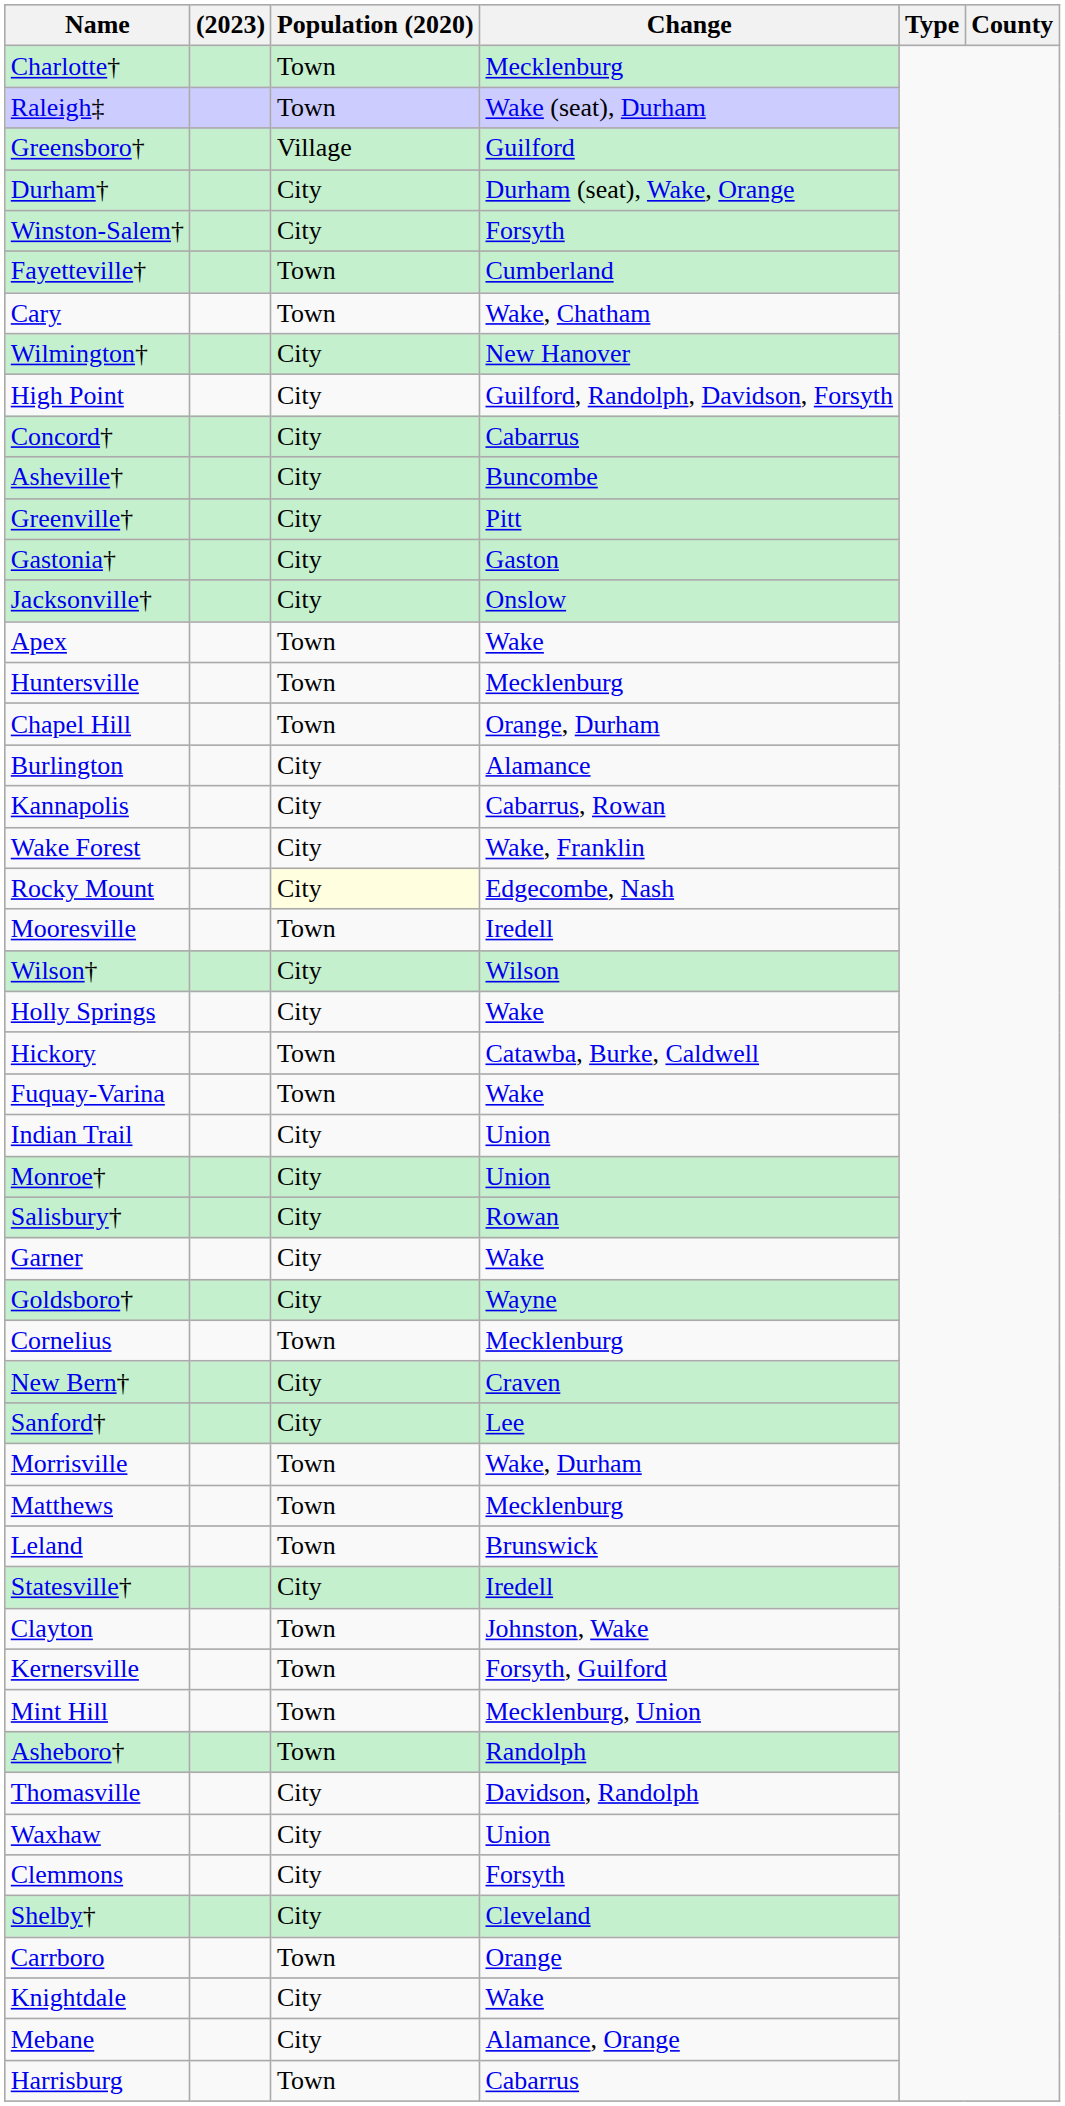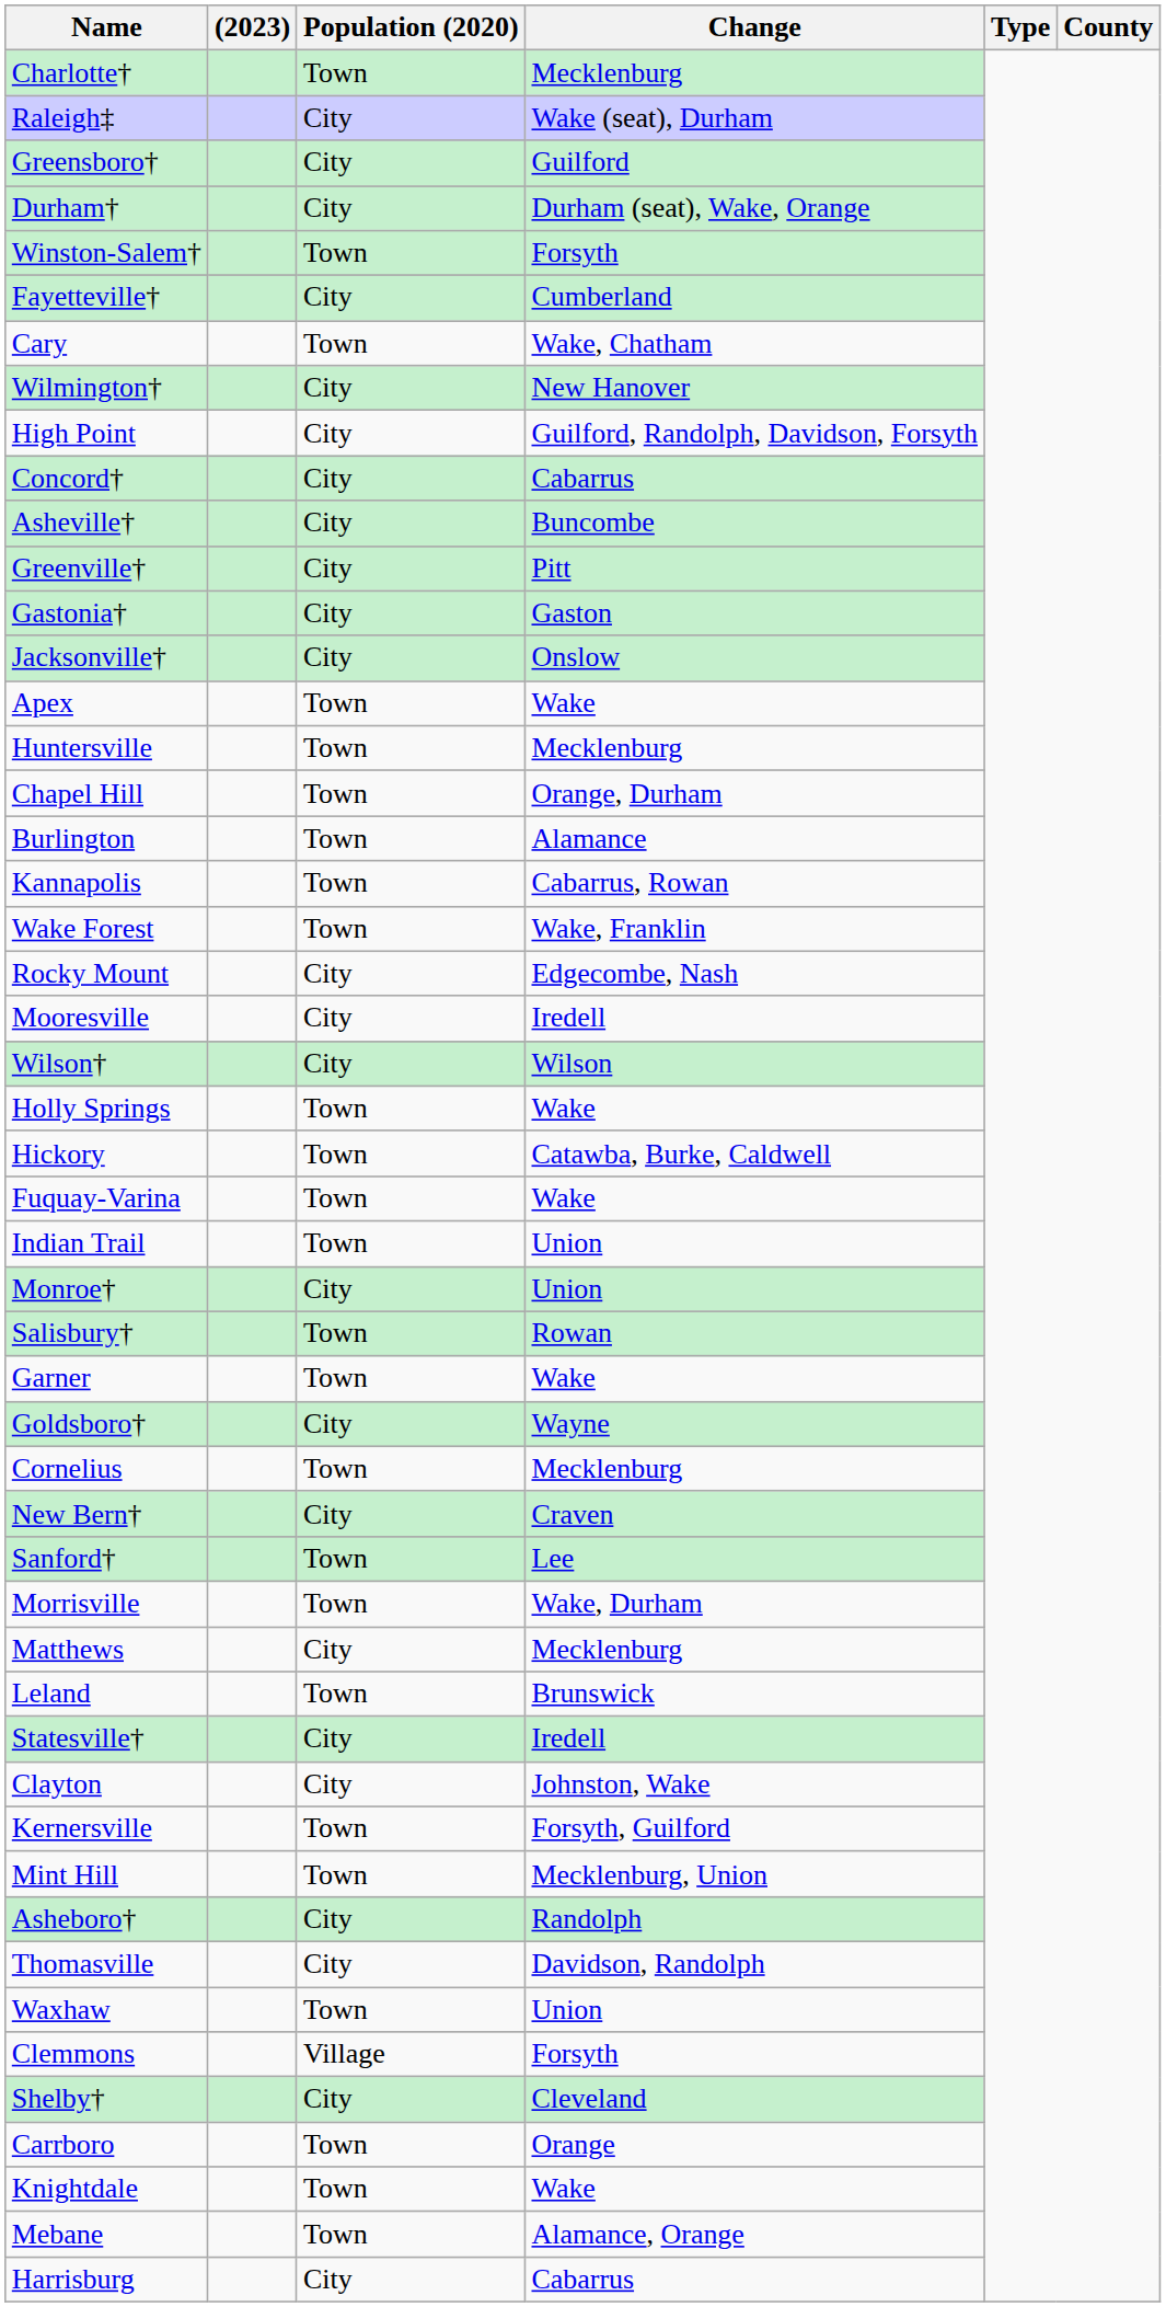Raleigh‡ | Population (2020): Town -> City
Greensboro† | Population (2020): Village -> City
Winston-Salem† | Population (2020): City -> Town
Fayetteville† | Population (2020): Town -> City
Burlington | Population (2020): City -> Town
Kannapolis | Population (2020): City -> Town
Wake Forest | Population (2020): City -> Town
Rocky Mount | Population (2020): lightyellow background -> no background
Mooresville | Population (2020): Town -> City
Holly Springs | Population (2020): City -> Town
Indian Trail | Population (2020): City -> Town
Salisbury† | Population (2020): City -> Town
Garner | Population (2020): City -> Town
Sanford† | Population (2020): City -> Town
Matthews | Population (2020): Town -> City
Clayton | Population (2020): Town -> City
Asheboro† | Population (2020): Town -> City
Waxhaw | Population (2020): City -> Town
Clemmons | Population (2020): City -> Village
Knightdale | Population (2020): City -> Town
Mebane | Population (2020): City -> Town
Harrisburg | Population (2020): Town -> City
